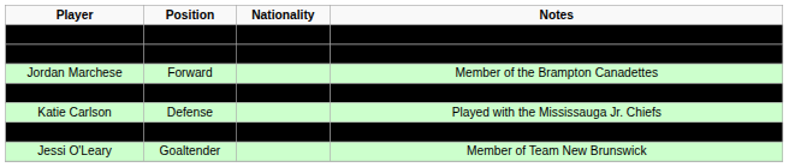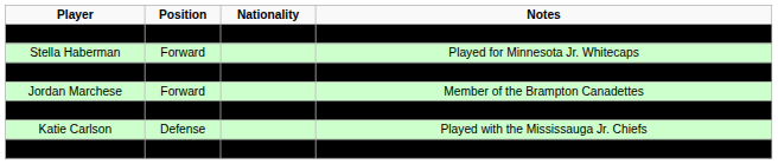+ row: Stella Haberman | Forward | Played for Minnesota Jr. Whitecaps
- row: Jessi O'Leary | Goaltender | Member of Team New Brunswick
